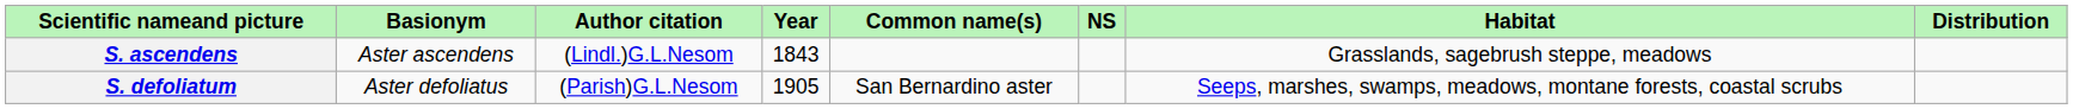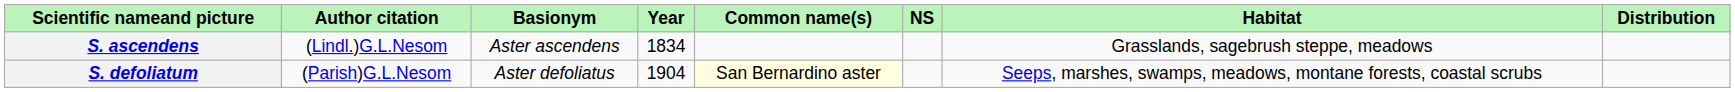columns swapped: Author citation <-> Basionym
S. ascendens | Year: 1843 -> 1834
S. defoliatum | Year: 1905 -> 1904
S. defoliatum | Common name(s): no background -> lightyellow background
